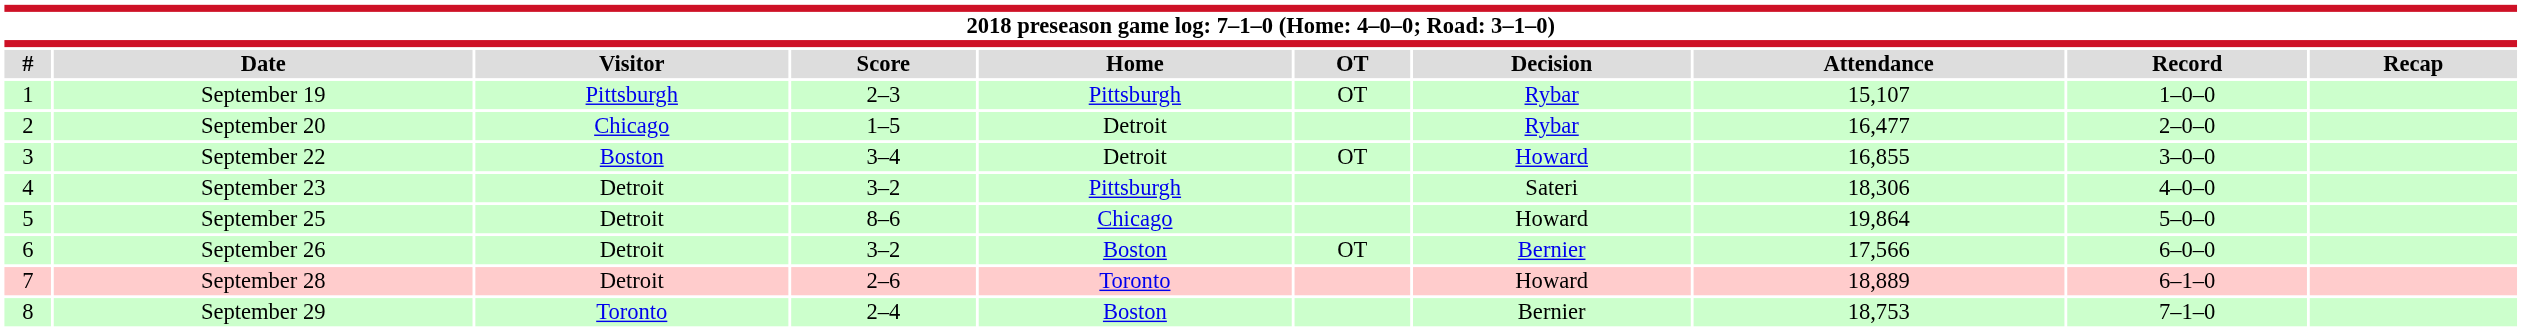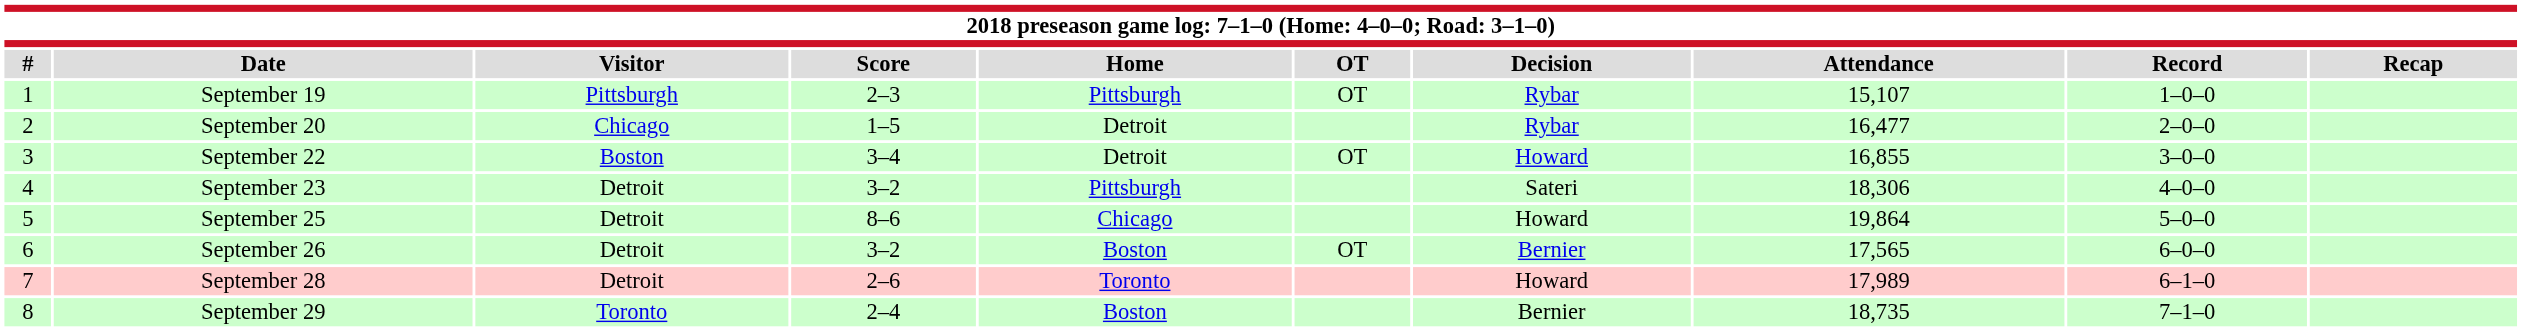September 26 | Attendance: 17,566 -> 17,565
September 28 | Attendance: 18,889 -> 17,989
September 29 | Attendance: 18,753 -> 18,735
